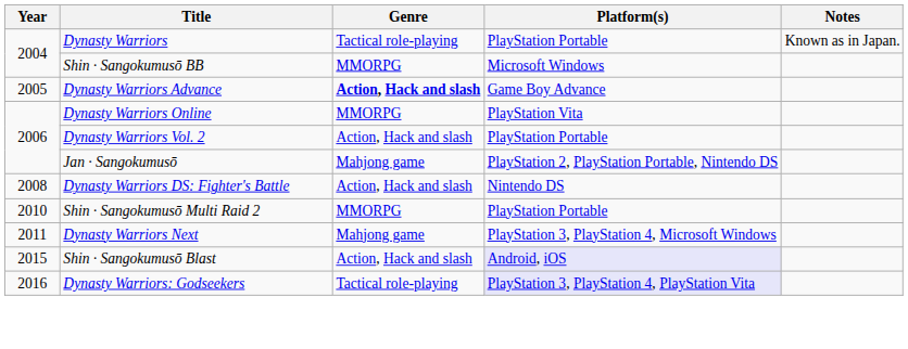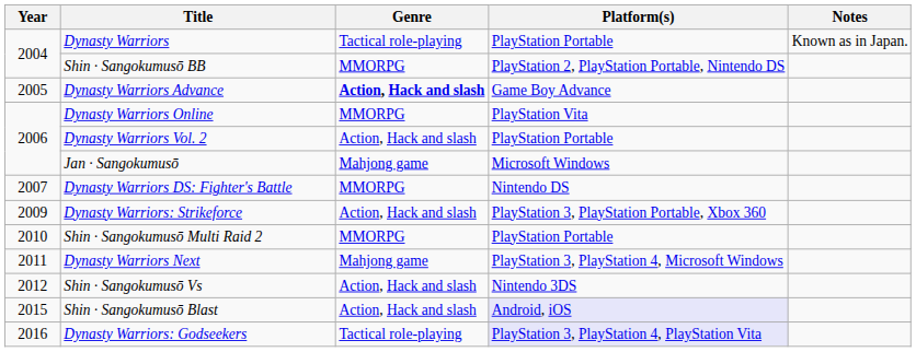Shin · Sangokumusō BB | Platform(s): Microsoft Windows -> PlayStation 2, PlayStation Portable, Nintendo DS
Jan · Sangokumusō | Platform(s): PlayStation 2, PlayStation Portable, Nintendo DS -> Microsoft Windows
Dynasty Warriors DS: Fighter's Battle | Year: 2008 -> 2007
Dynasty Warriors DS: Fighter's Battle | Genre: Action, Hack and slash -> MMORPG
+ row: 2009 | Dynasty Warriors: Strikeforce | Action, Hack and slash | PlayStation 3, PlayStation Portable, Xbox 360
+ row: 2012 | Shin · Sangokumusō Vs | Action, Hack and slash | Nintendo 3DS
